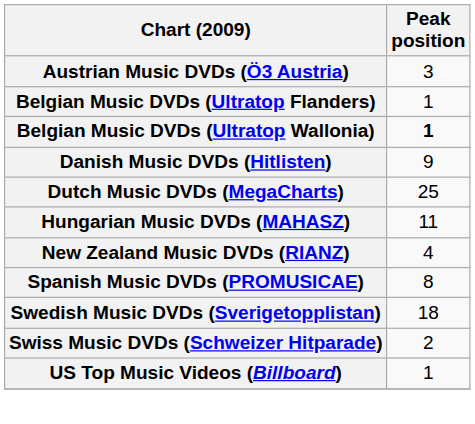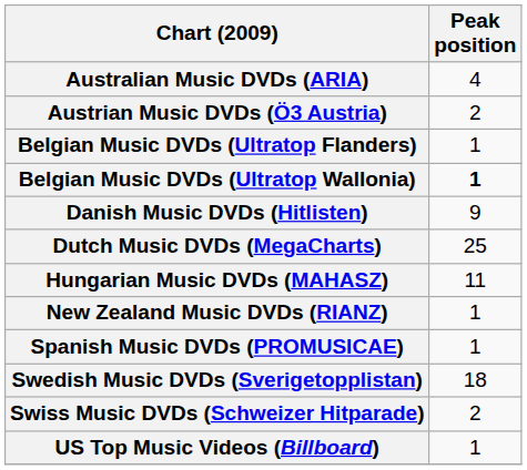+ row: Australian Music DVDs (ARIA) | 4
Austrian Music DVDs (Ö3 Austria) | Peak position: 3 -> 2
New Zealand Music DVDs (RIANZ) | Peak position: 4 -> 1
Spanish Music DVDs (PROMUSICAE) | Peak position: 8 -> 1
